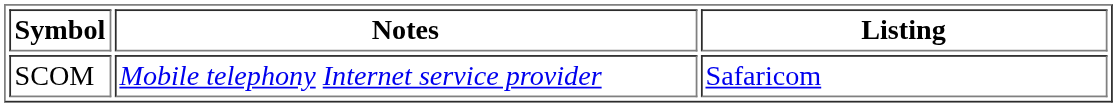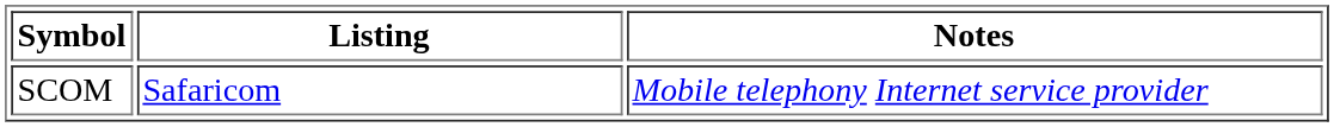columns swapped: Listing <-> Notes
